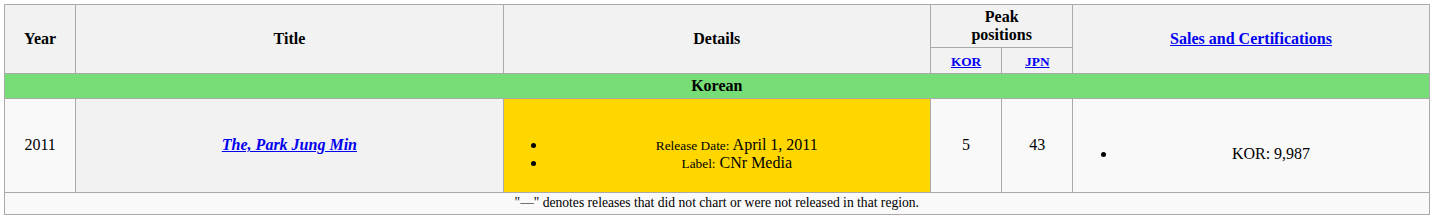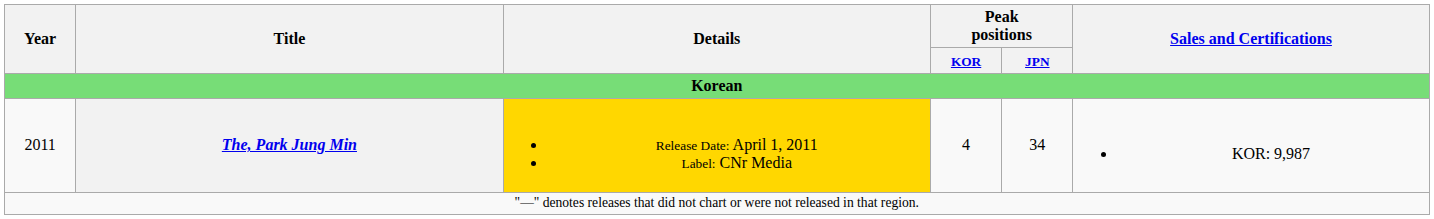2011 | Peak positions / KOR: 5 -> 4
2011 | Peak positions / JPN: 43 -> 34
